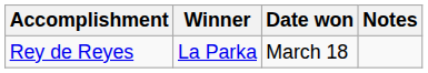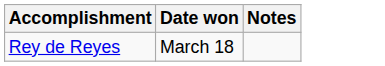- column: Winner | La Parka
